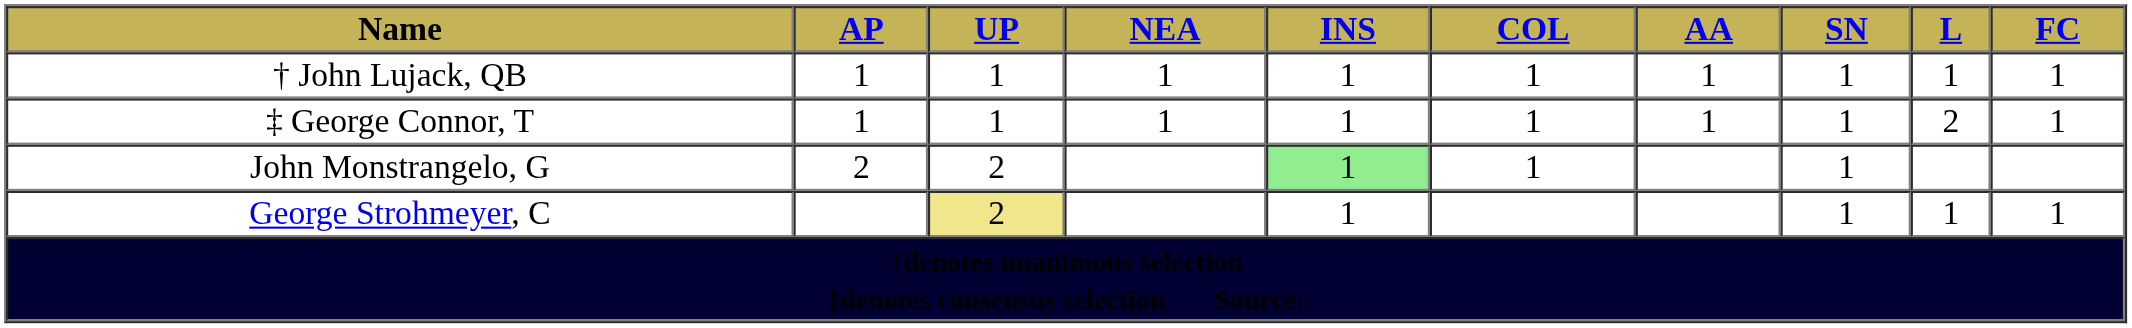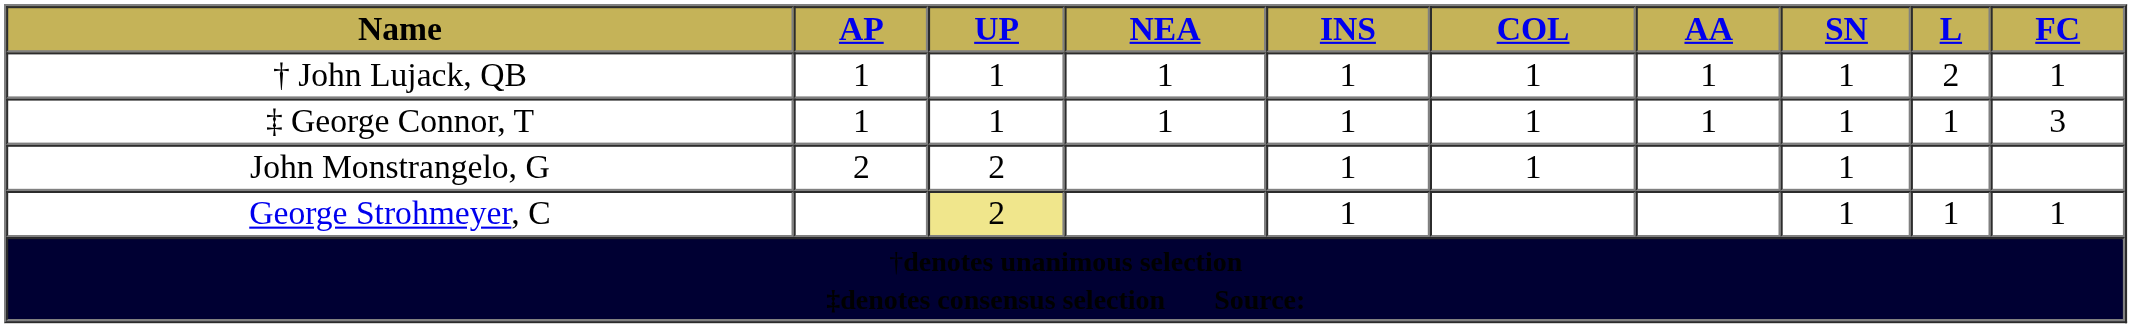† John Lujack, QB | L: 1 -> 2
‡ George Connor, T | L: 2 -> 1
‡ George Connor, T | FC: 1 -> 3
John Monstrangelo, G | INS: lightgreen background -> no background
